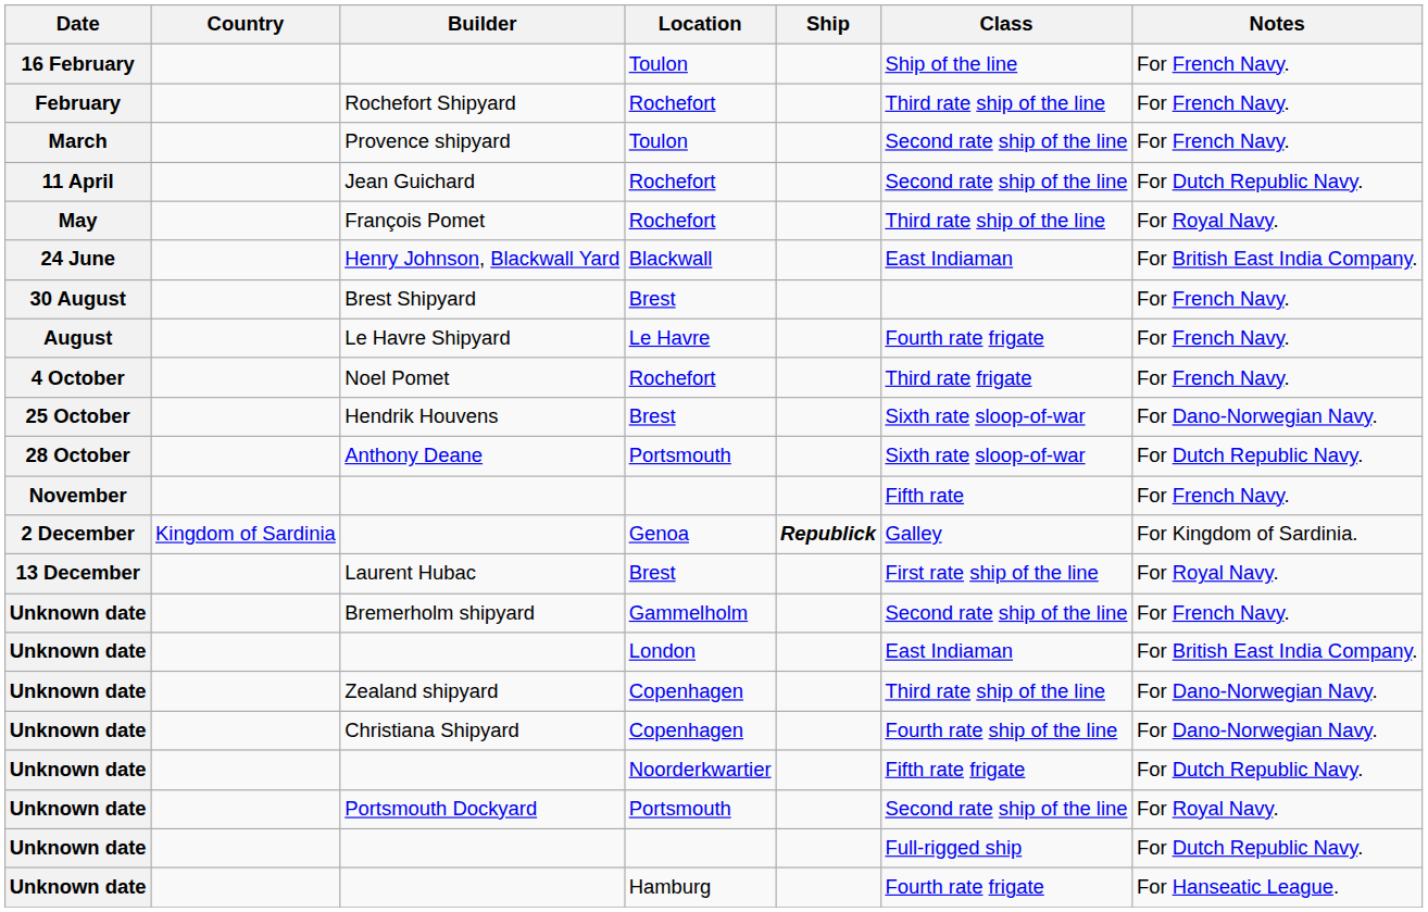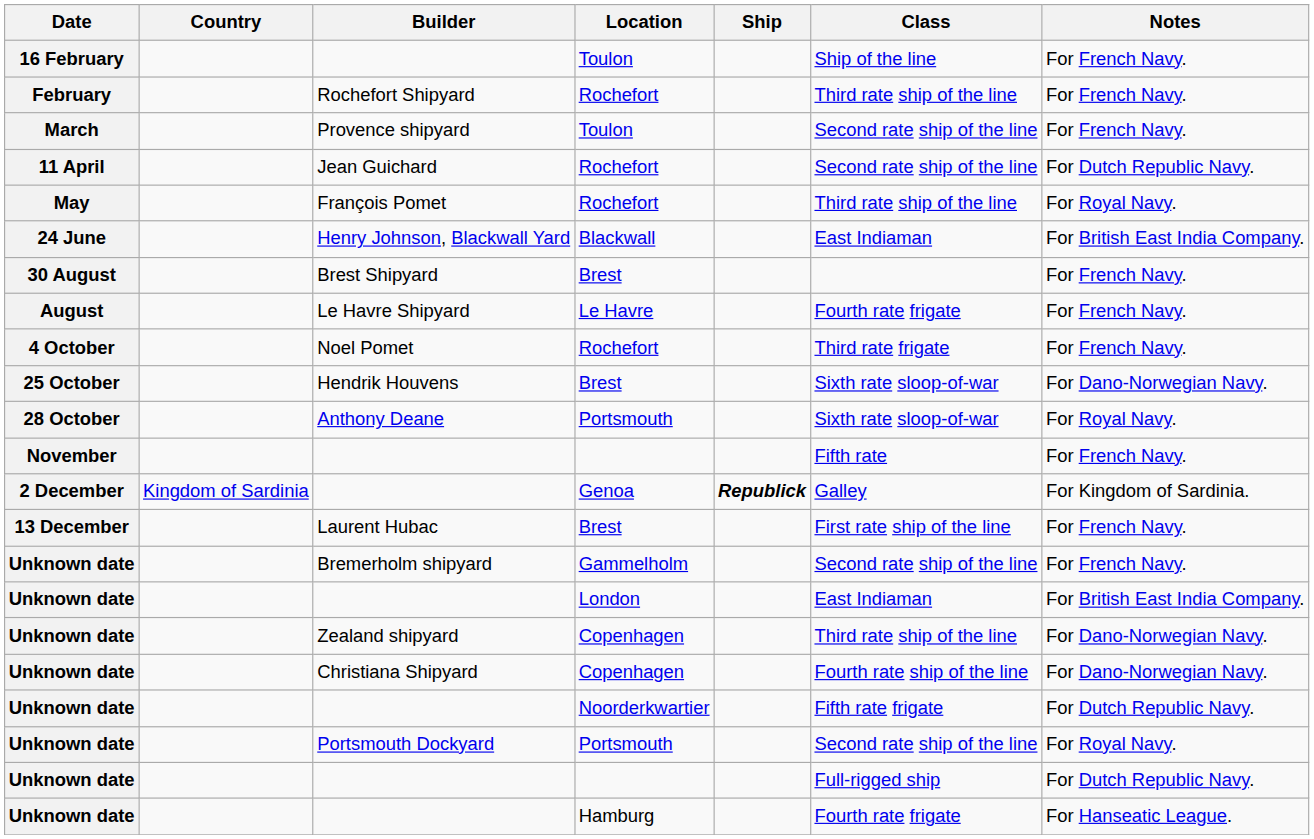Anthony Deane | Notes: For Dutch Republic Navy. -> For Royal Navy.
Laurent Hubac | Notes: For Royal Navy. -> For French Navy.
